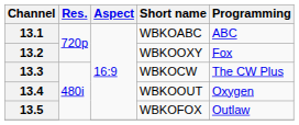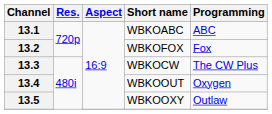13.2 | Short name: WBKOOXY -> WBKOFOX
13.5 | Short name: WBKOFOX -> WBKOOXY
